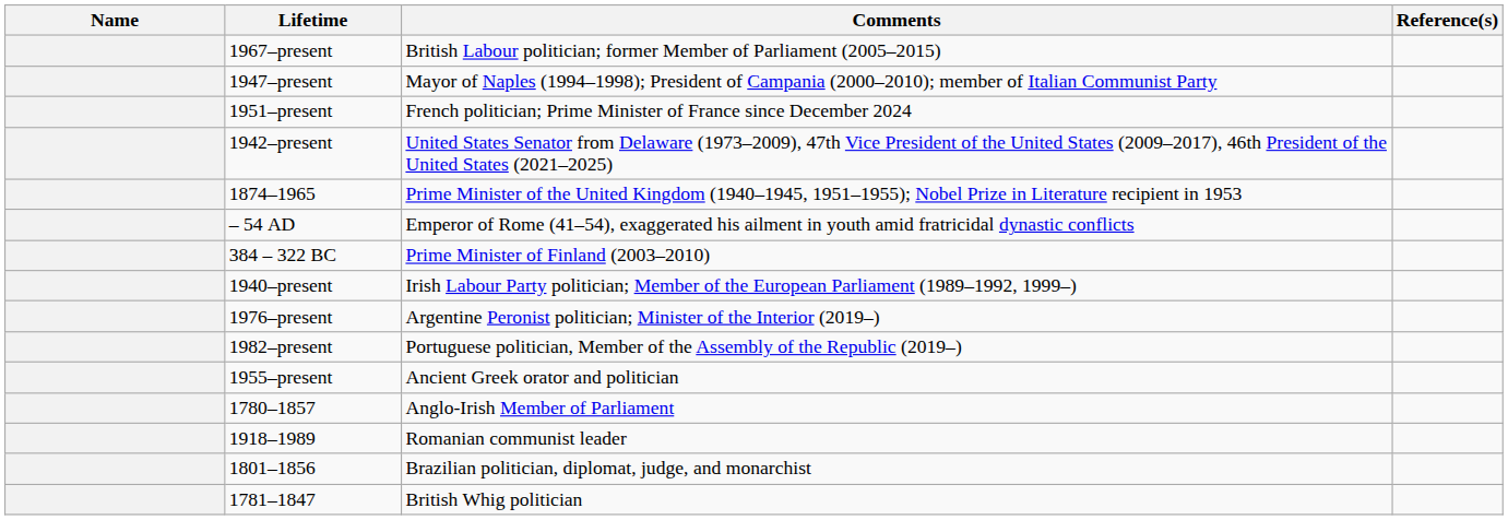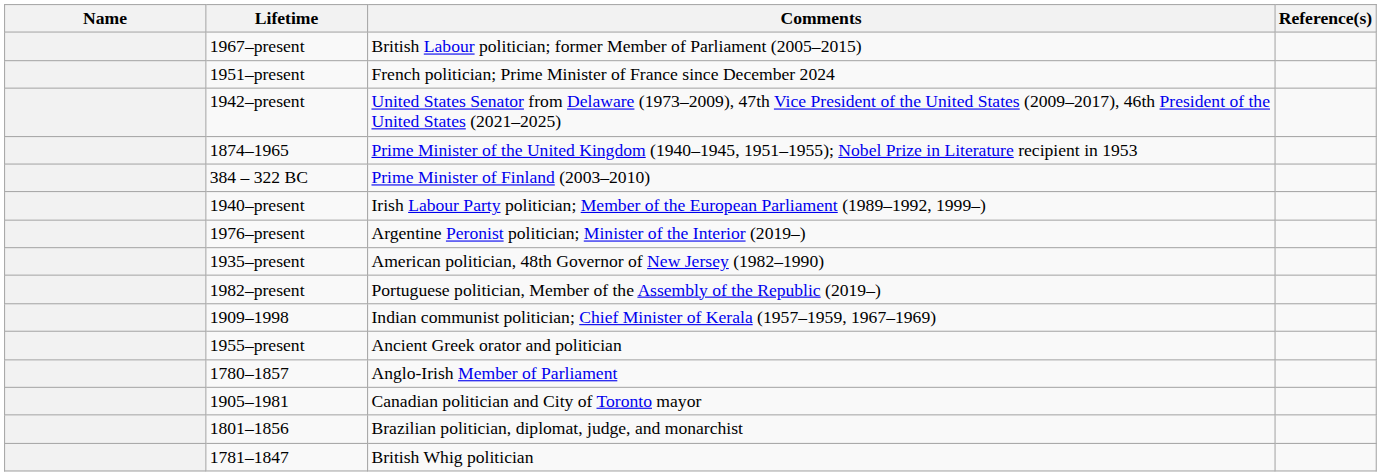- row: 1947–present | Mayor of Naples (1994–1998); President of Campania (2000–2010); member of Italian Communist Party
- row: – 54 AD | Emperor of Rome (41–54), exaggerated his ailment in youth amid fratricidal dynastic conflicts
+ row: 1935–present | American politician, 48th Governor of New Jersey (1982–1990)
+ row: 1909–1998 | Indian communist politician; Chief Minister of Kerala (1957–1959, 1967–1969)
- row: 1918–1989 | Romanian communist leader
+ row: 1905–1981 | Canadian politician and City of Toronto mayor
